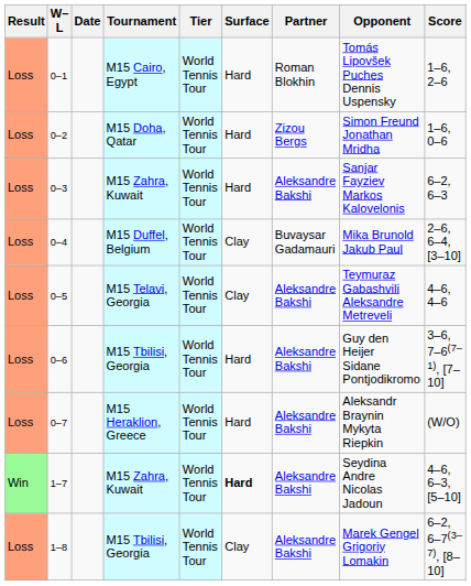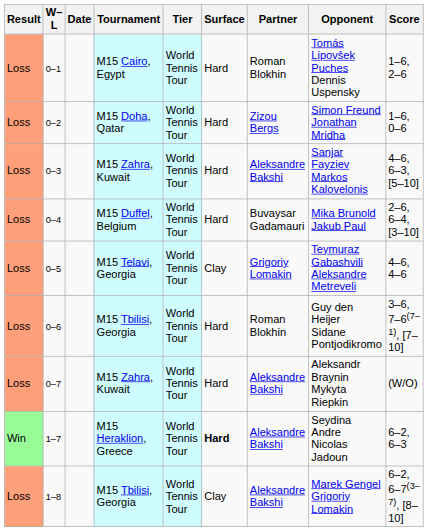0–3 | Score: 6–2, 6–3 -> 4–6, 6–3, [5–10]
0–4 | Surface: Clay -> Hard
0–5 | Partner: Aleksandre Bakshi -> Grigoriy Lomakin
0–6 | Partner: Aleksandre Bakshi -> Roman Blokhin
0–7 | Tournament: M15 Heraklion, Greece -> M15 Zahra, Kuwait
1–7 | Tournament: M15 Zahra, Kuwait -> M15 Heraklion, Greece
1–7 | Score: 4–6, 6–3, [5–10] -> 6–2, 6–3
